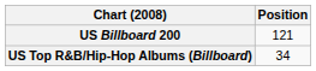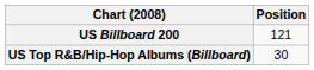US Top R&B/Hip-Hop Albums (Billboard) | Position: 34 -> 30
